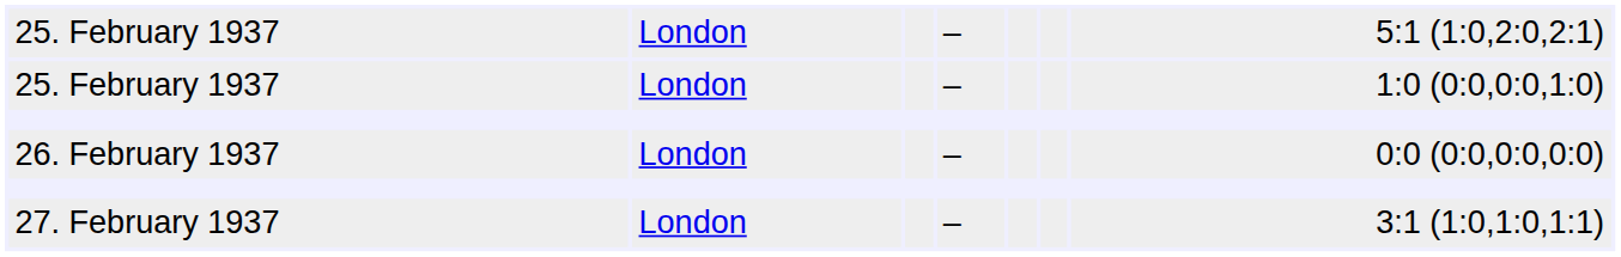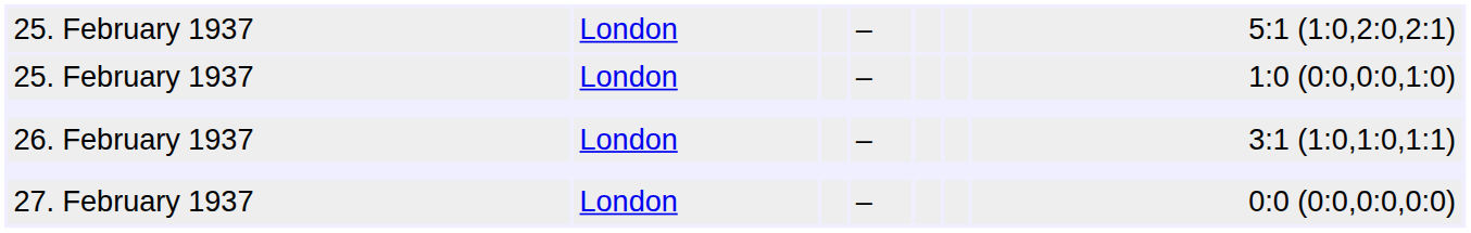26. February 1937 | column 7: 0:0 (0:0,0:0,0:0) -> 3:1 (1:0,1:0,1:1)
27. February 1937 | column 7: 3:1 (1:0,1:0,1:1) -> 0:0 (0:0,0:0,0:0)
